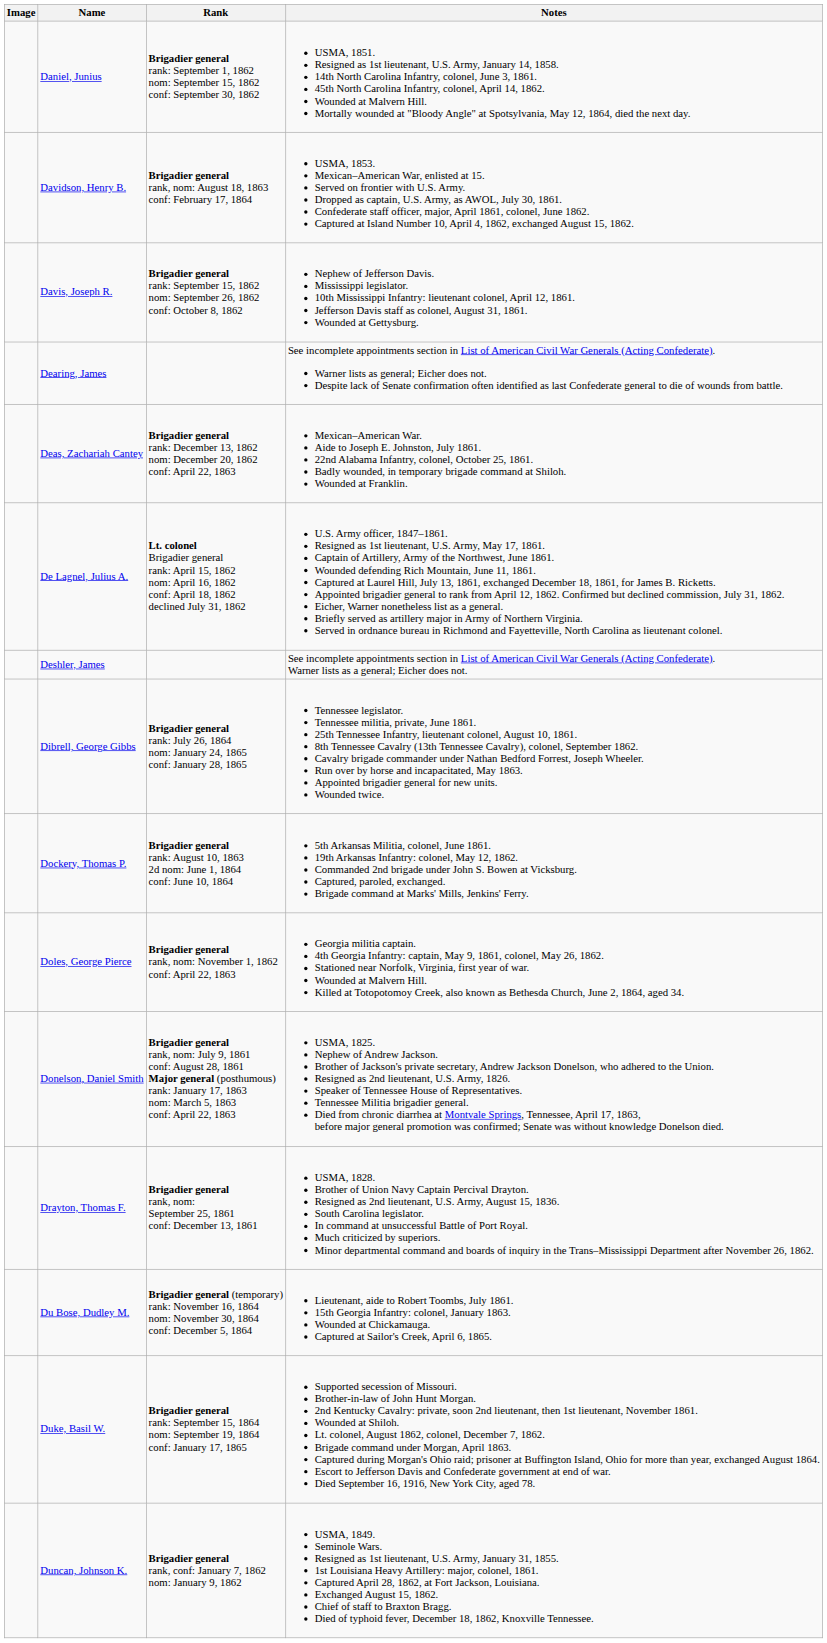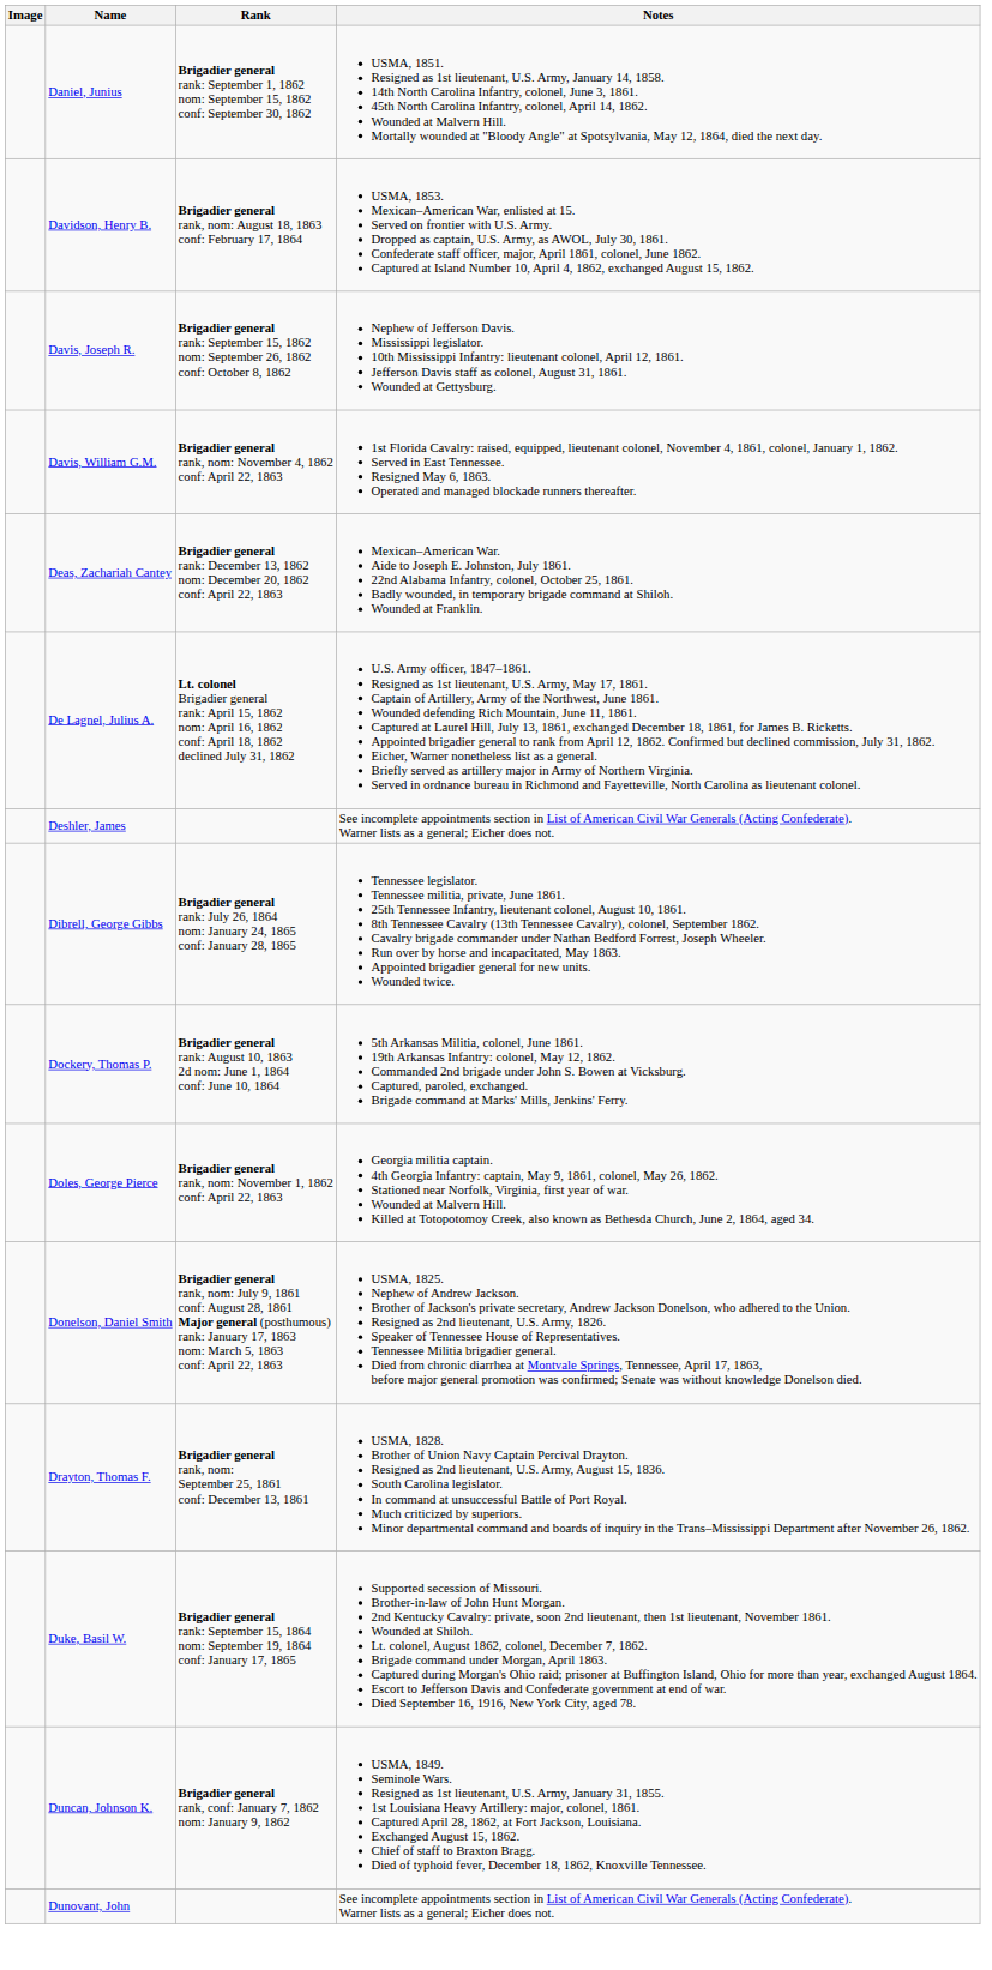+ row: Davis, William G.M. | Brigadier general rank, nom: November 4, 1862 conf: April 22, 1863 | 1st Florida Cavalry: raised, equipped, lieutenant colonel, November 4, 1861, colonel, January 1, 1862. Served in East Tennessee. Resigned May 6, 1863. Operated and managed blockade runners thereafter.
- row: Dearing, James | See incomplete appointments section in List of American Civil War Generals (Acting Confederate). Warner lists as general; Eicher does not. Despite lack of Senate confirmation often identified as last Confederate general to die of wounds from battle.
- row: Du Bose, Dudley M. | Brigadier general (temporary) rank: November 16, 1864 nom: November 30, 1864 conf: December 5, 1864 | Lieutenant, aide to Robert Toombs, July 1861. 15th Georgia Infantry: colonel, January 1863. Wounded at Chickamauga. Captured at Sailor's Creek, April 6, 1865.
+ row: Dunovant, John | See incomplete appointments section in List of American Civil War Generals (Acting Confederate). Warner lists as a general; Eicher does not.
